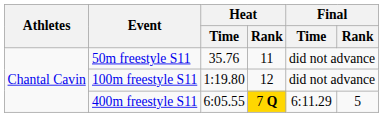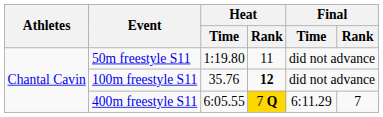50m freestyle S11 | Heat / Time: 35.76 -> 1:19.80
100m freestyle S11 | Heat / Time: 1:19.80 -> 35.76
100m freestyle S11 | Heat / Rank: normal -> bold
400m freestyle S11 | Final / Rank: 5 -> 7
